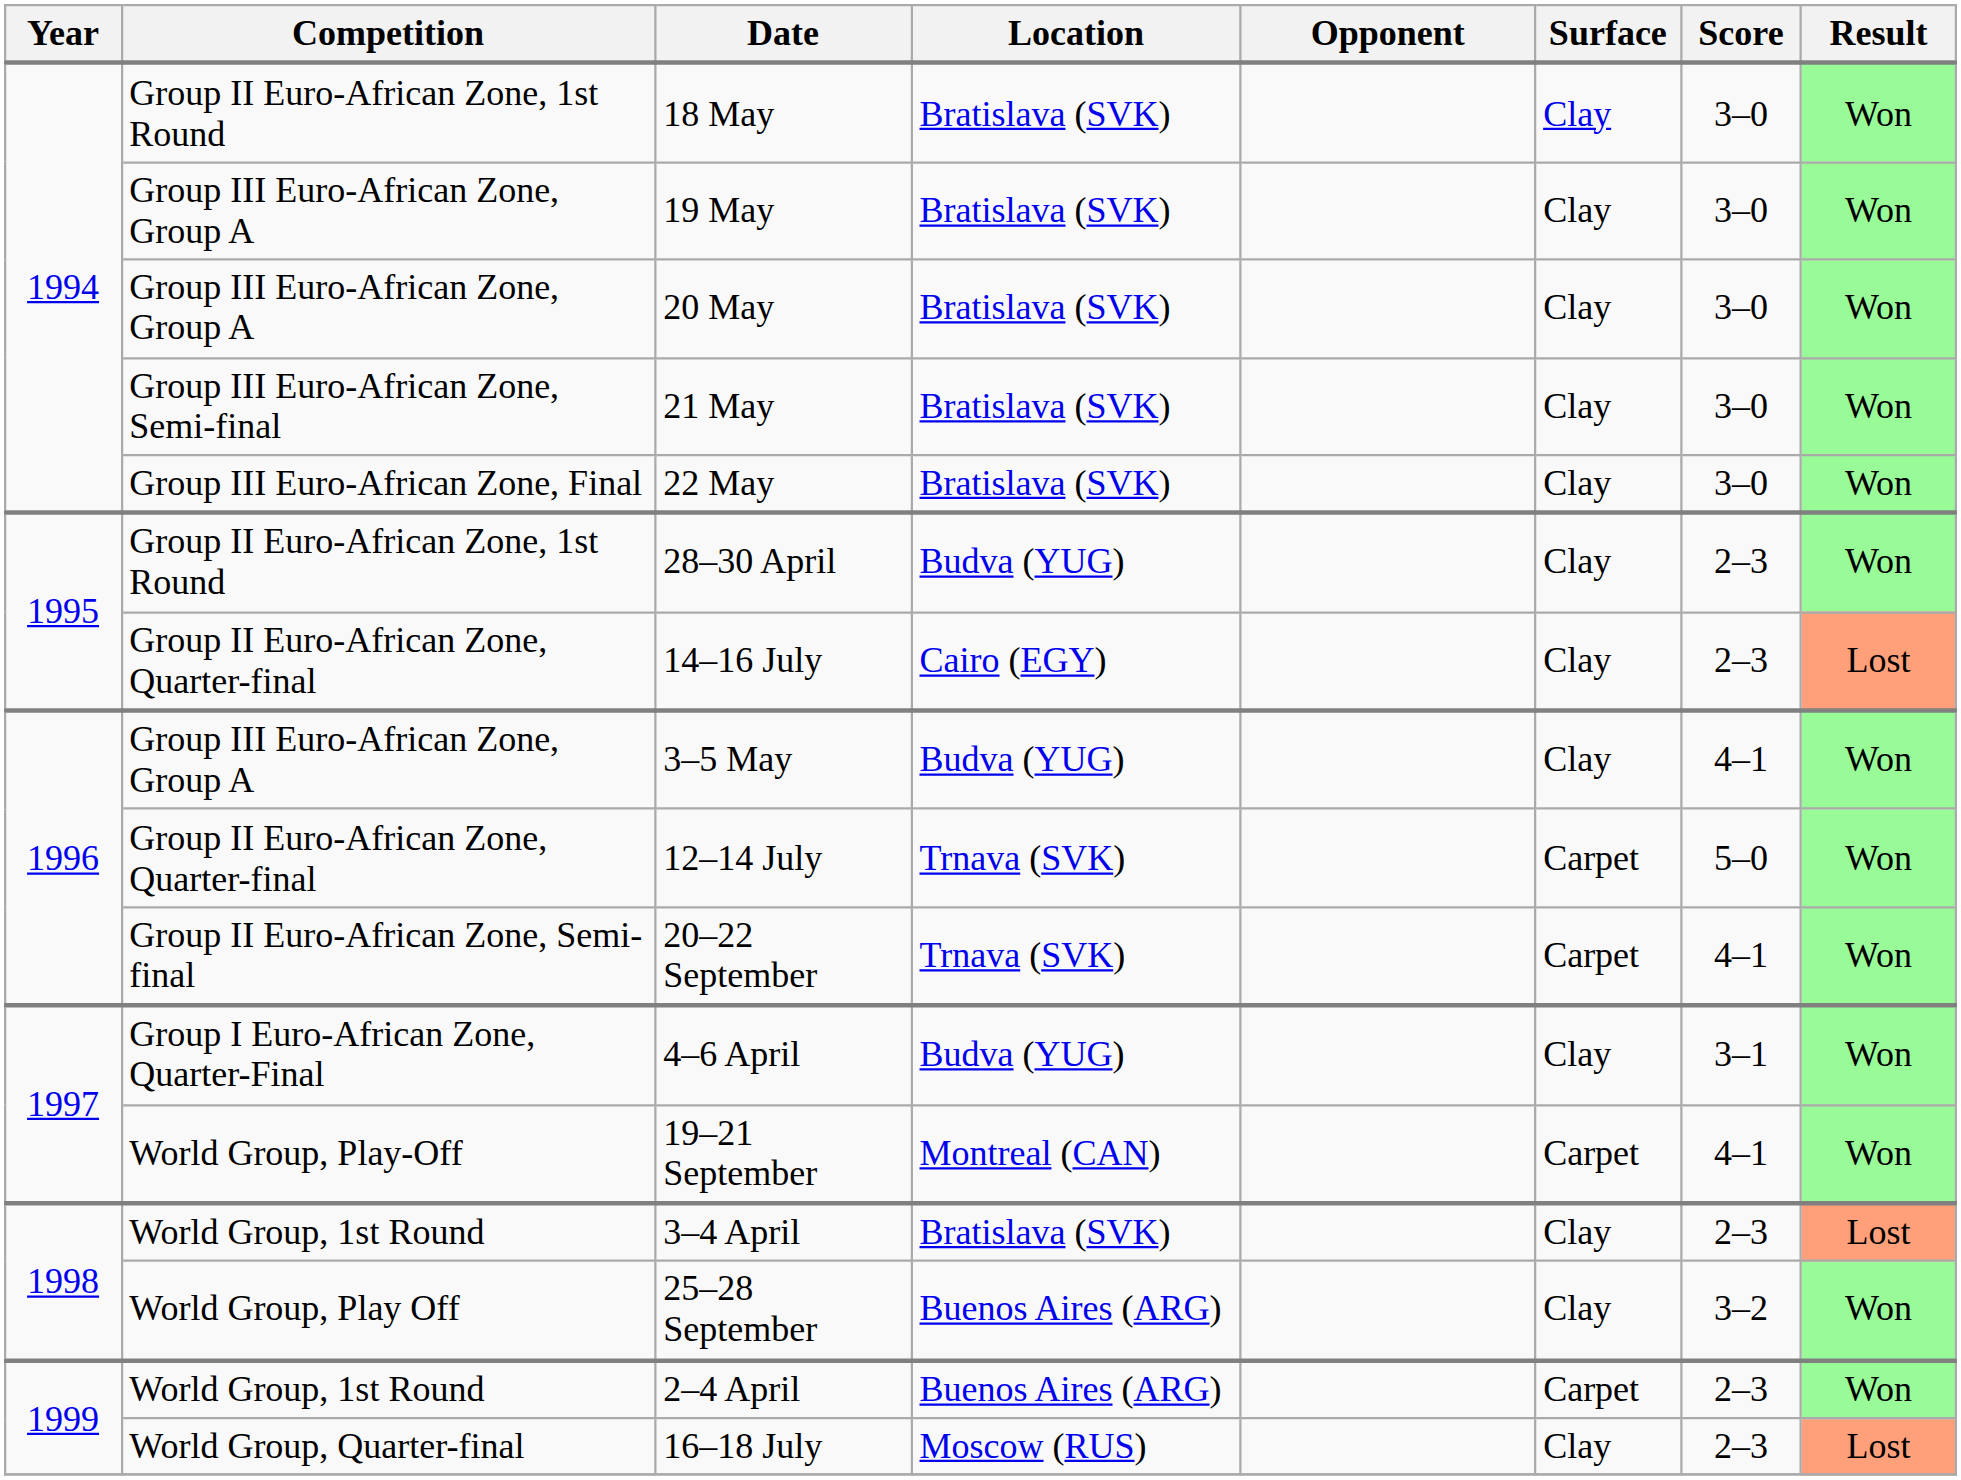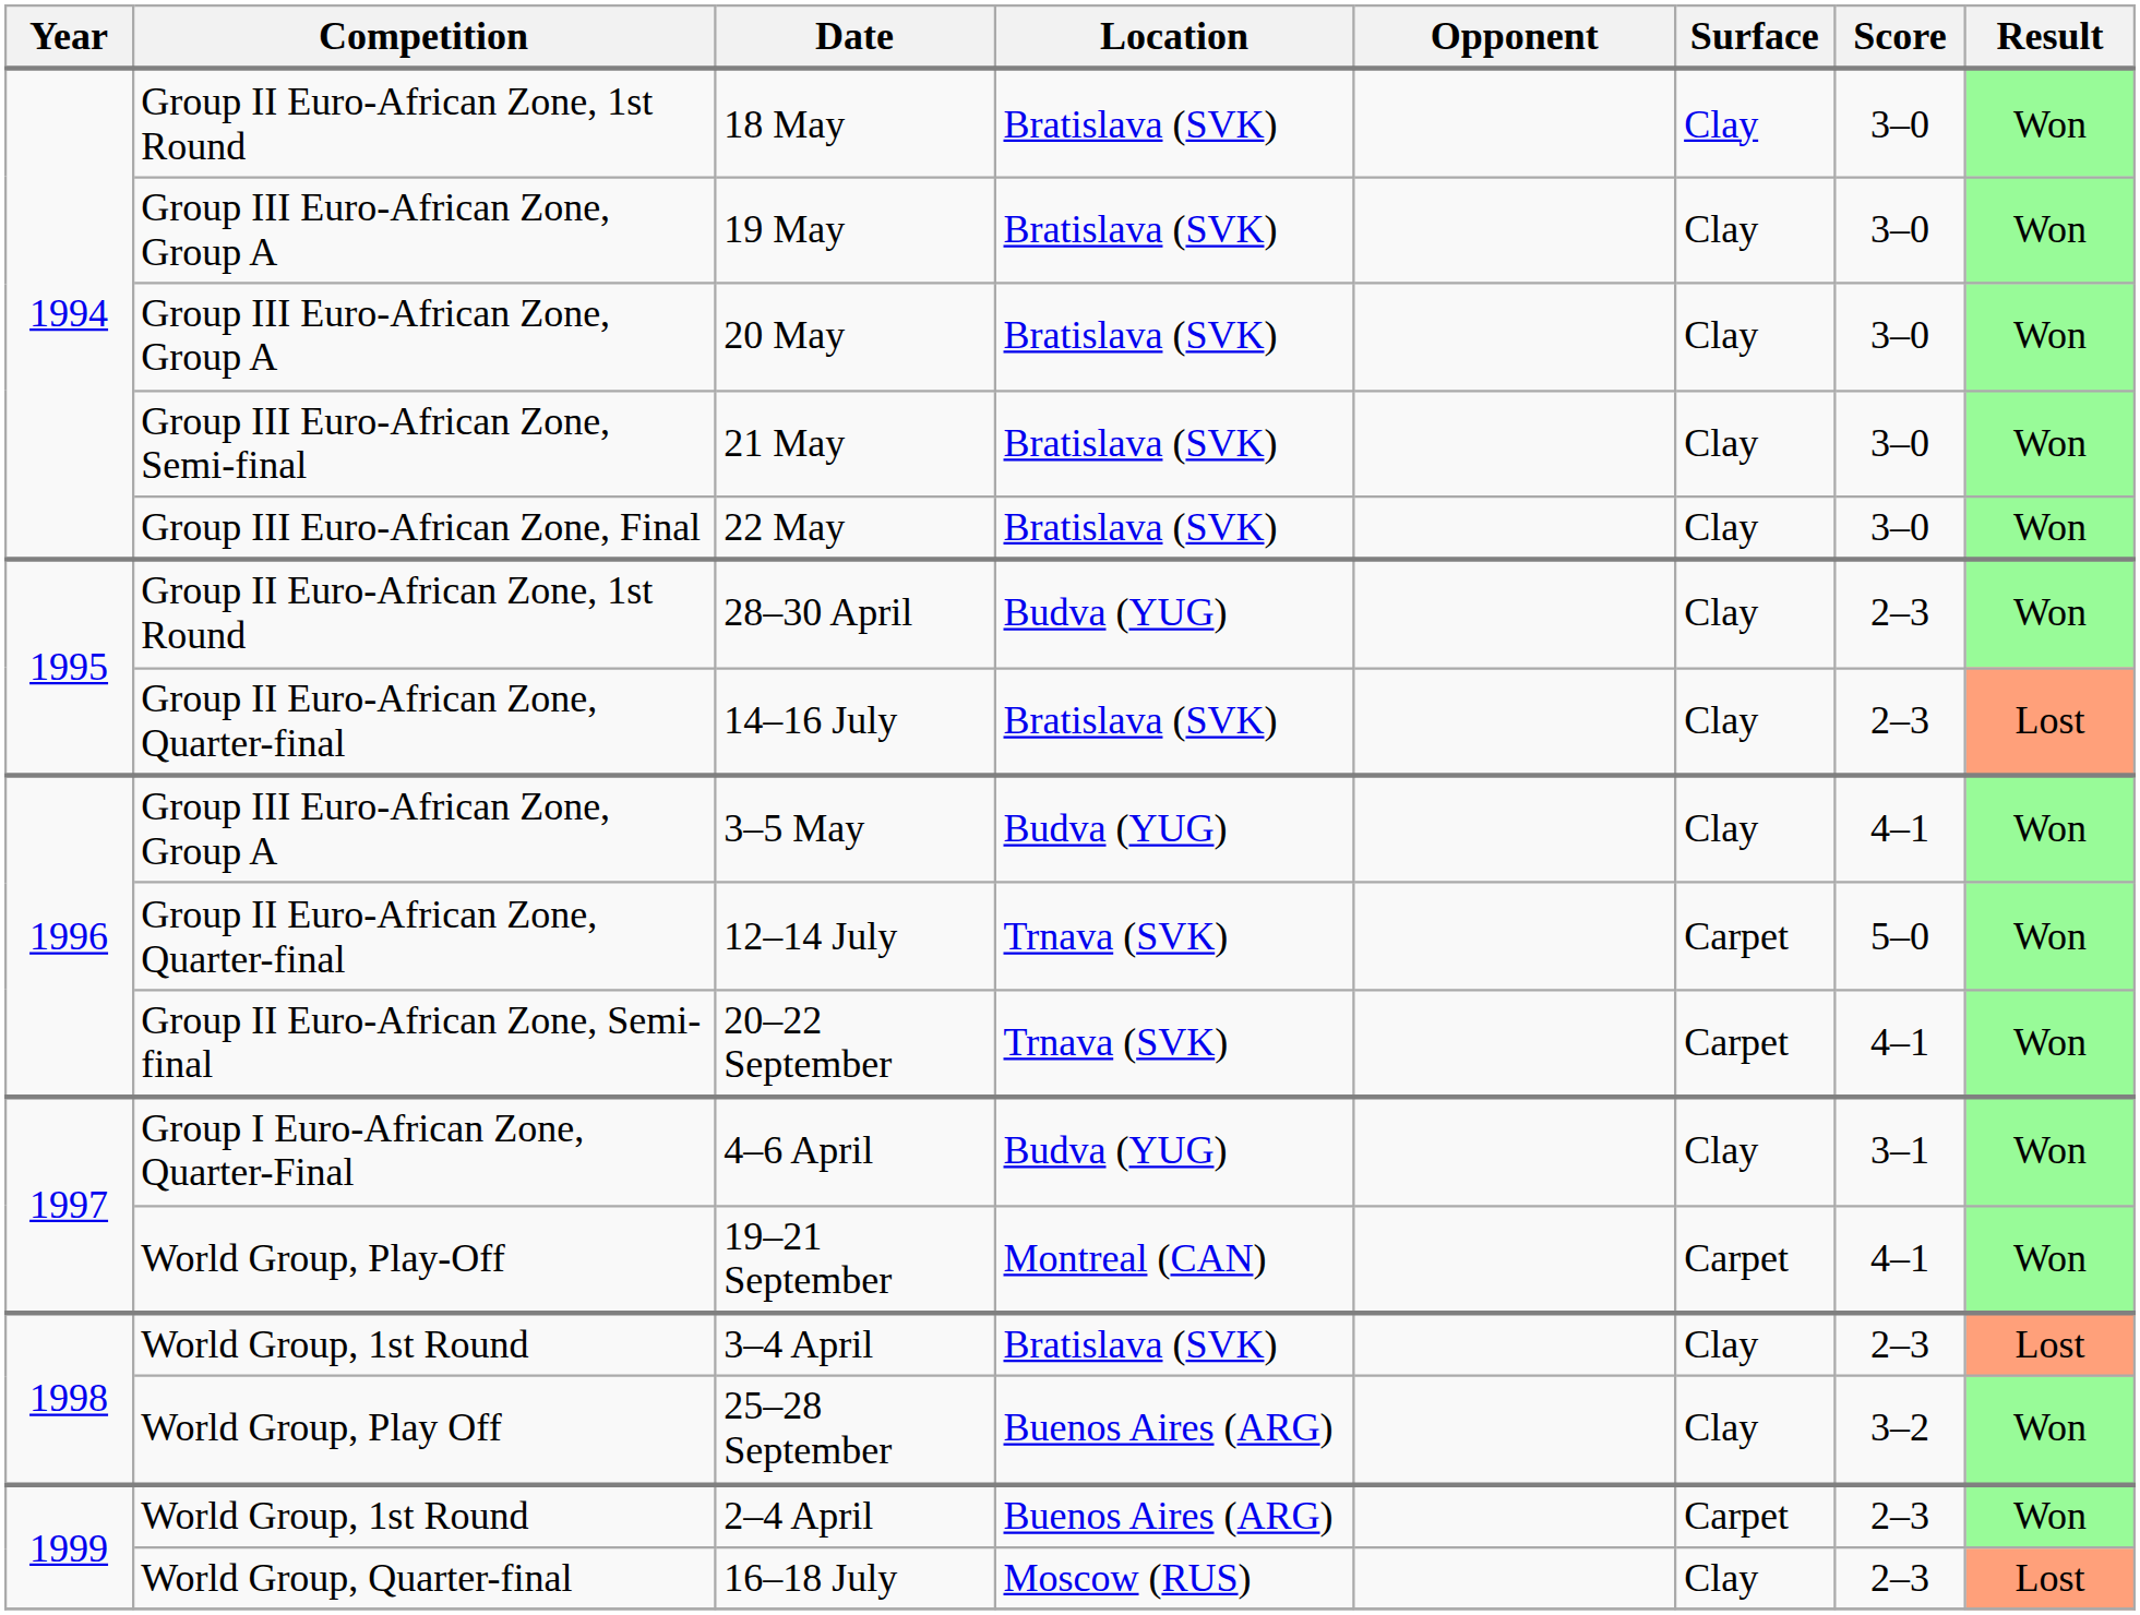14–16 July | Location: Cairo (EGY) -> Bratislava (SVK)
